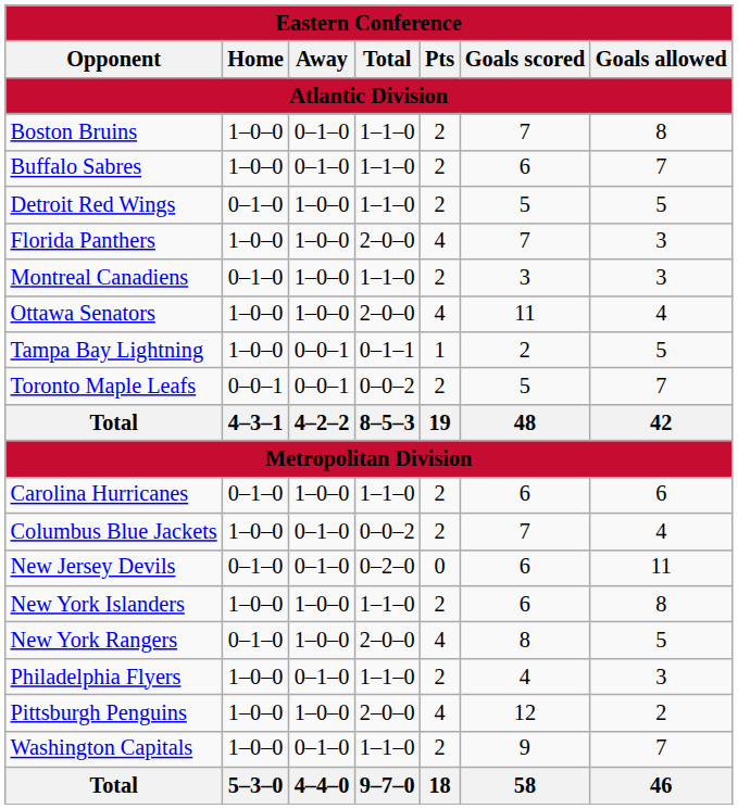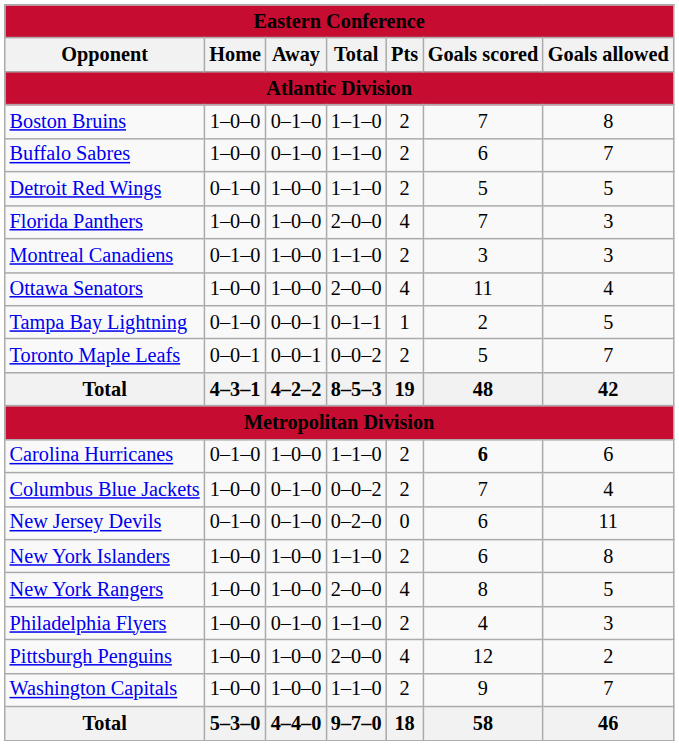Tampa Bay Lightning | column 2: 1–0–0 -> 0–1–0
Carolina Hurricanes | column 6: normal -> bold
New York Rangers | column 2: 0–1–0 -> 1–0–0
Washington Capitals | column 3: 0–1–0 -> 1–0–0
